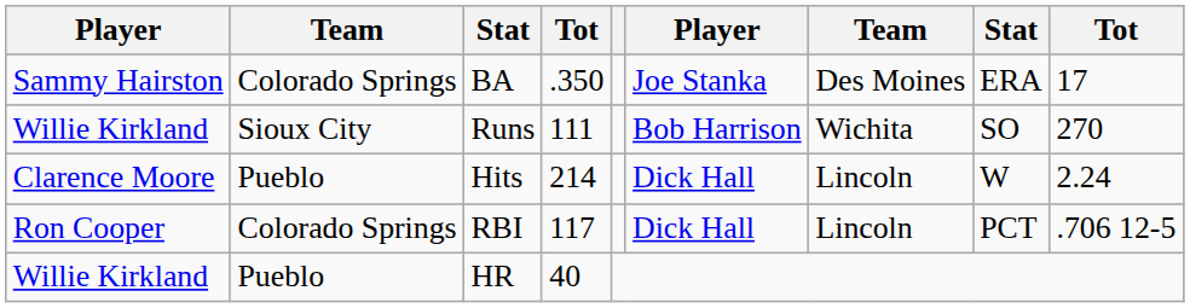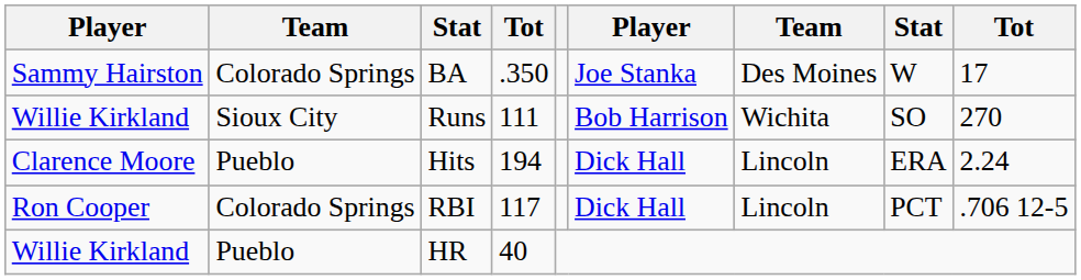BA | column 8: ERA -> W
Hits | column 4: 214 -> 194
Hits | column 8: W -> ERA
